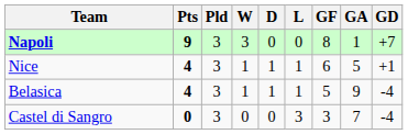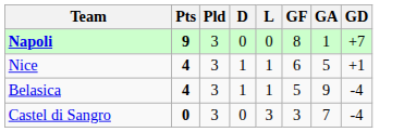- column: W | 3 | 1 | 1 | 0
